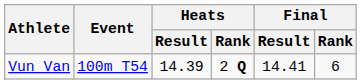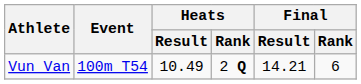Vun Van | Heats / Result: 14.39 -> 10.49
Vun Van | Final / Result: 14.41 -> 14.21
